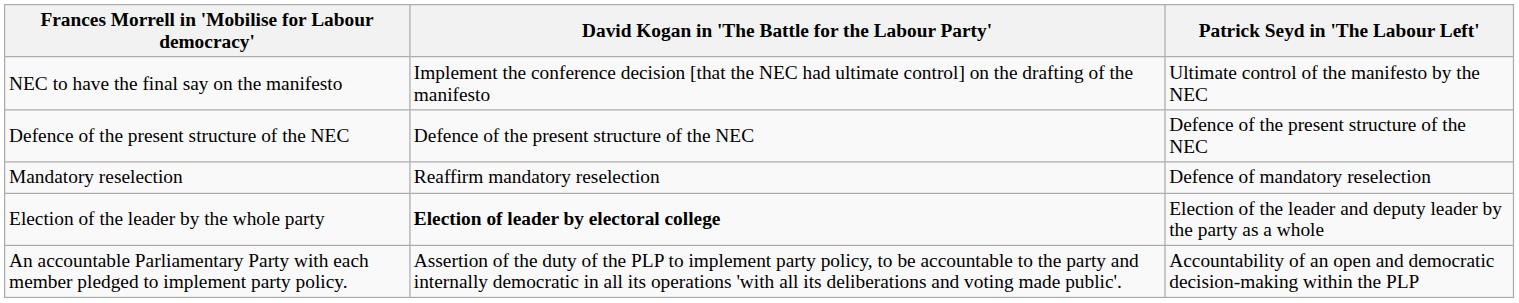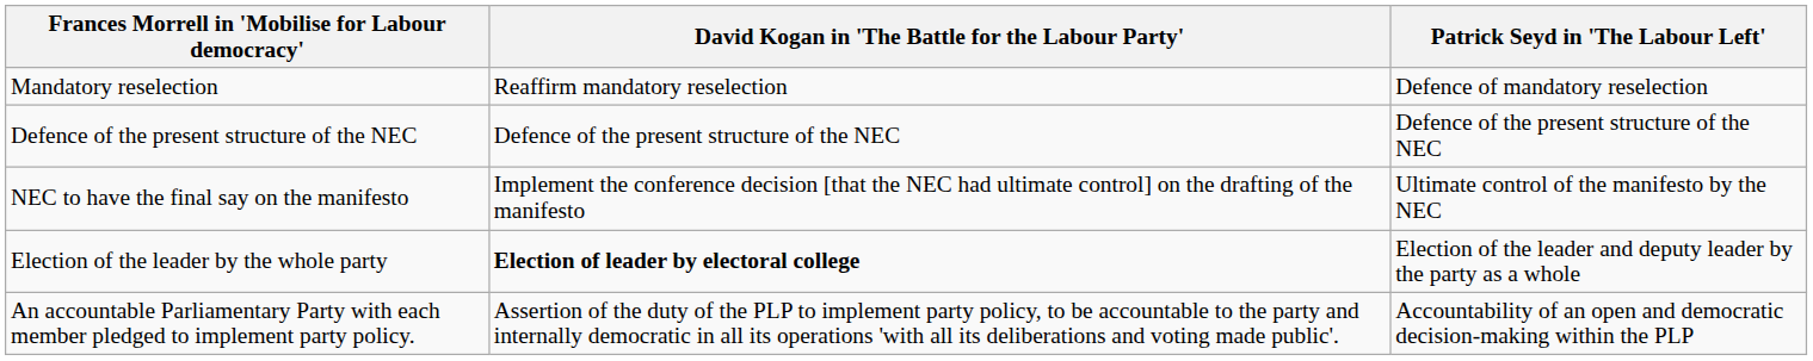rows swapped: Mandatory reselection <-> NEC to have the final say on the manifesto
